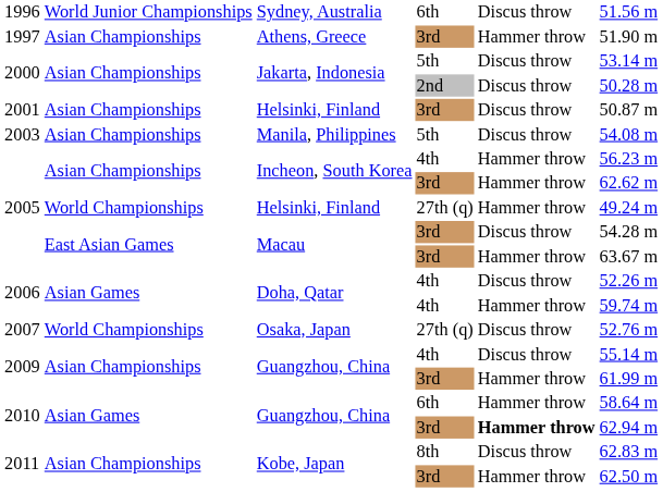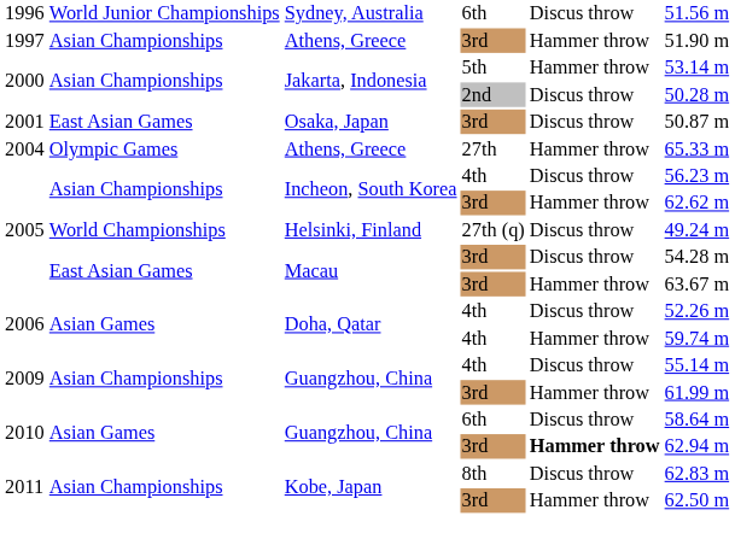2000 / 5th | column 5: Discus throw -> Hammer throw
2001 | column 2: Asian Championships -> East Asian Games
2001 | column 3: Helsinki, Finland -> Osaka, Japan
- row: 2003 | Asian Championships | Manila, Philippines | 5th | Discus throw | 54.08 m
+ row: 2004 | Olympic Games | Athens, Greece | 27th | Hammer throw | 65.33 m
2005 / 4th | column 5: Hammer throw -> Discus throw
2005 / 27th (q) | column 5: Hammer throw -> Discus throw
- row: 2007 | World Championships | Osaka, Japan | 27th (q) | Discus throw | 52.76 m
2010 / 6th | column 5: Hammer throw -> Discus throw
